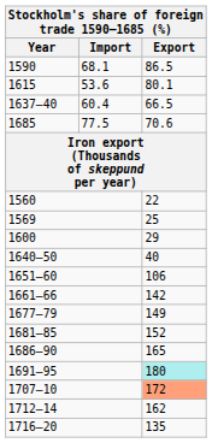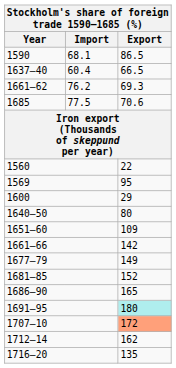- row: 1615 | 53.6 | 80.1
+ row: 1661–62 | 76.2 | 69.3
1569 | Export: 25 -> 95
1640–50 | Export: 40 -> 80
1651–60 | Export: 106 -> 109
